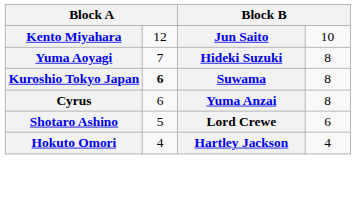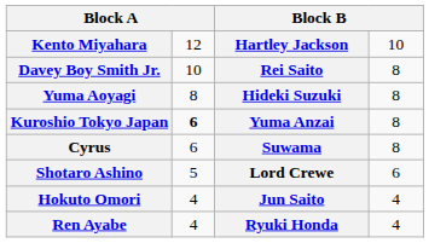Kento Miyahara | column 3: Jun Saito -> Hartley Jackson
+ row: Davey Boy Smith Jr. | 10 | Rei Saito | 8
Yuma Aoyagi | column 2: 7 -> 8
Kuroshio Tokyo Japan | column 3: Suwama -> Yuma Anzai
Cyrus | column 3: Yuma Anzai -> Suwama
Hokuto Omori | column 3: Hartley Jackson -> Jun Saito
+ row: Ren Ayabe | 4 | Ryuki Honda | 4
